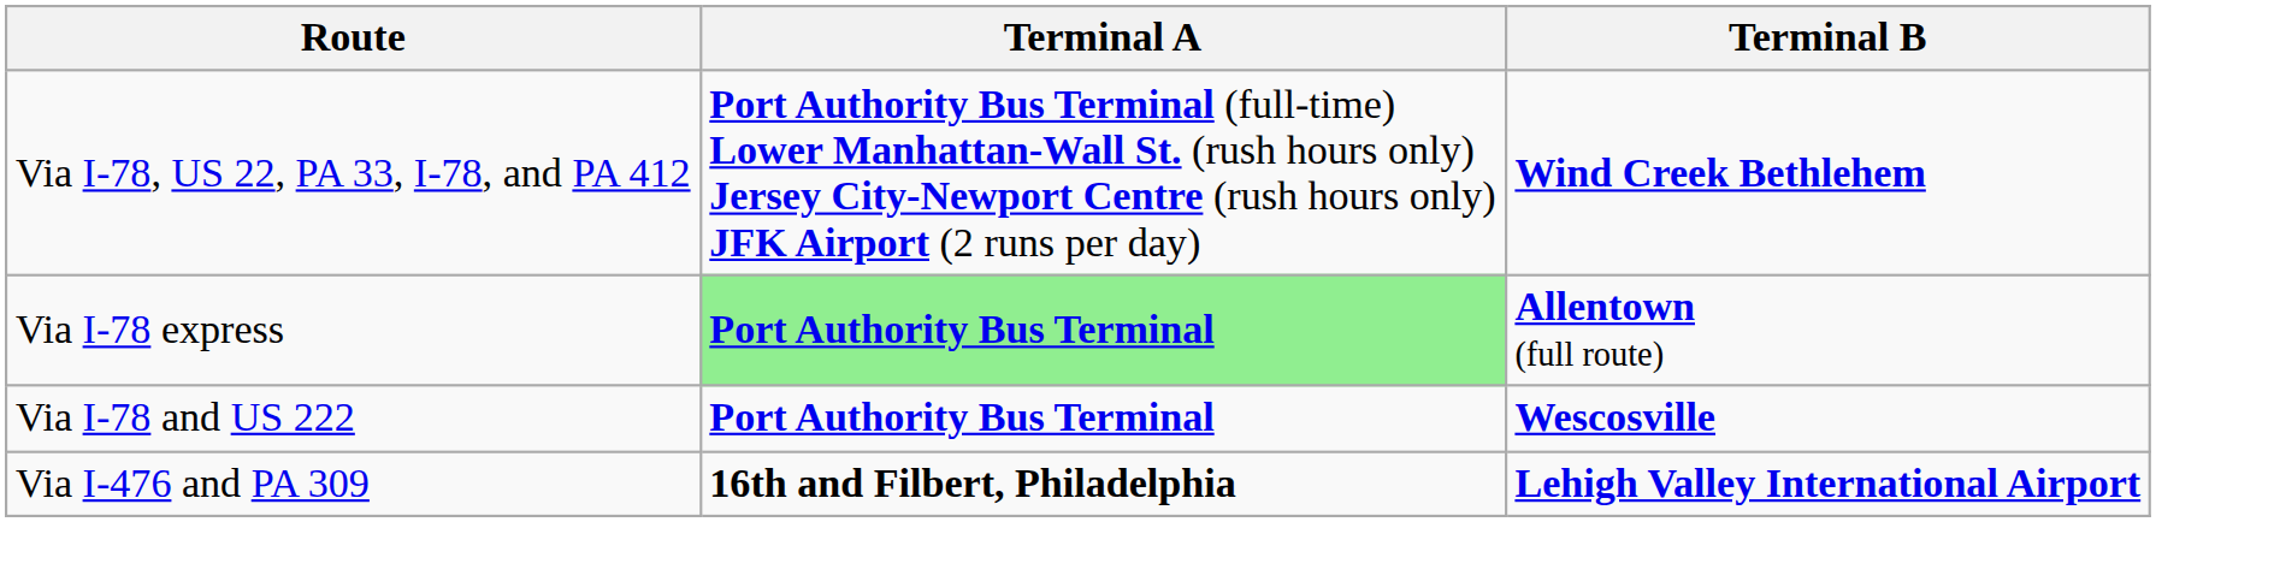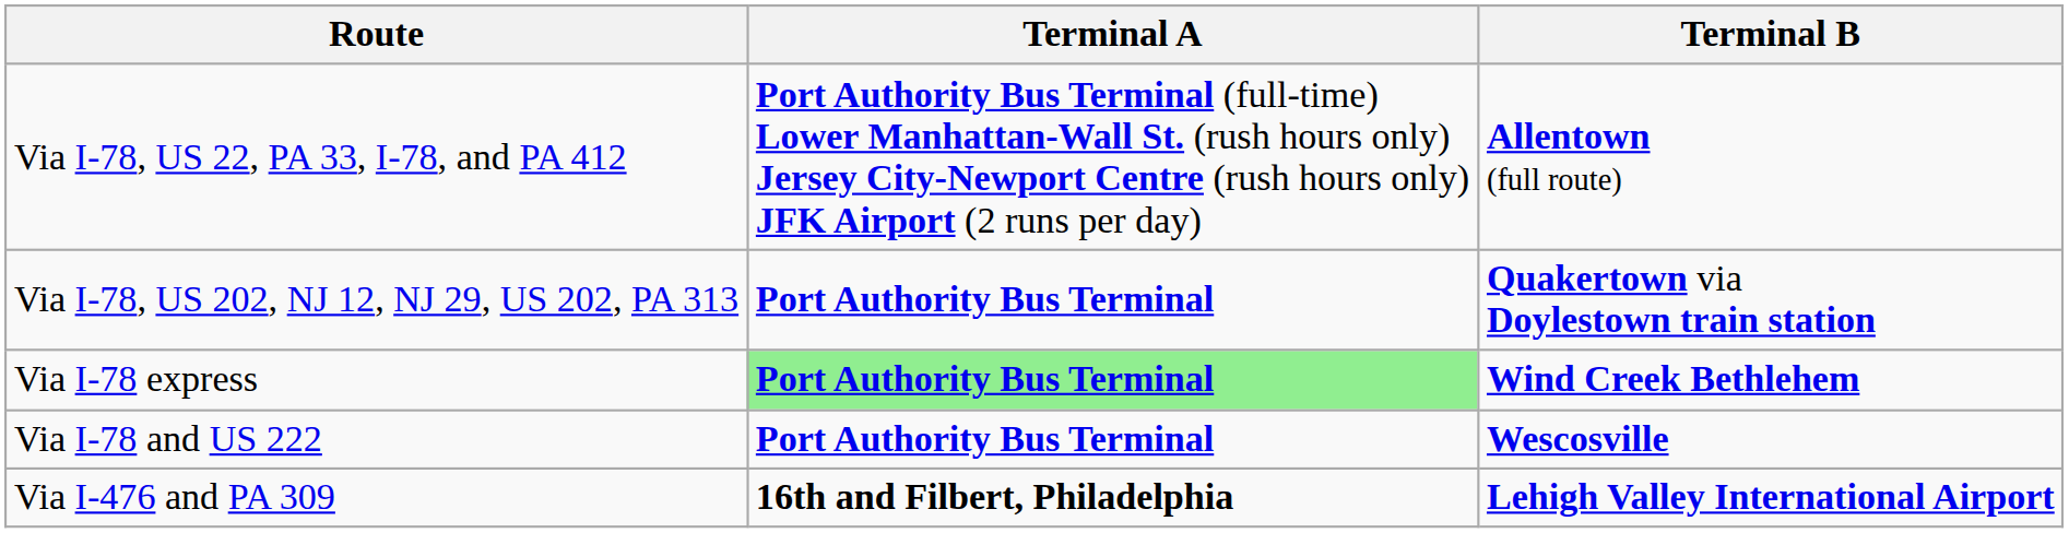Via I-78, US 22, PA 33, I-78, and PA 412 | Terminal B: Wind Creek Bethlehem -> Allentown (full route)
+ row: Via I-78, US 202, NJ 12, NJ 29, US 202, PA 313 | Port Authority Bus Terminal | Quakertown via Doylestown train station
Via I-78 express | Terminal B: Allentown (full route) -> Wind Creek Bethlehem
